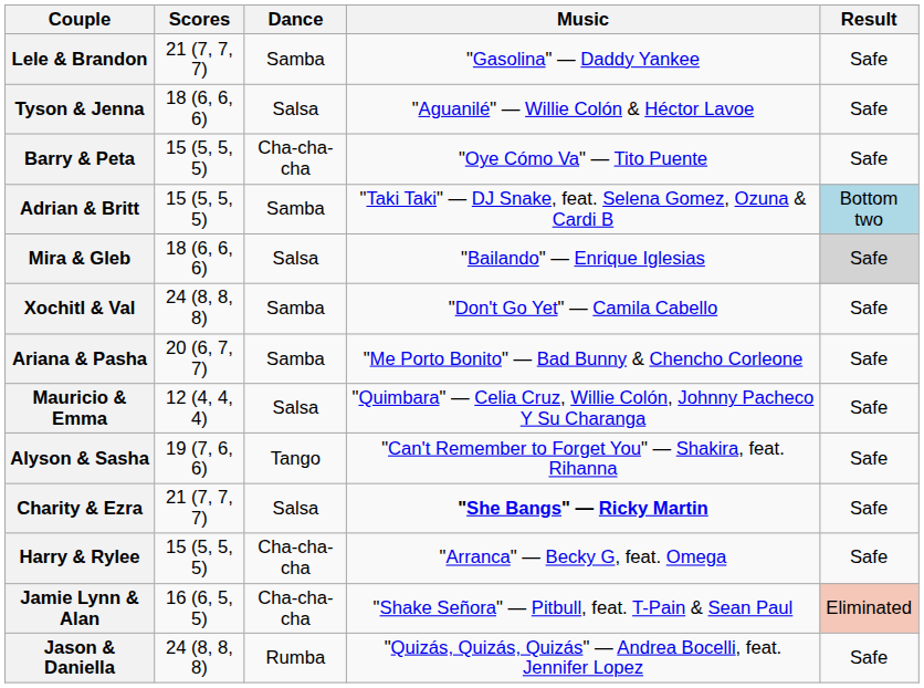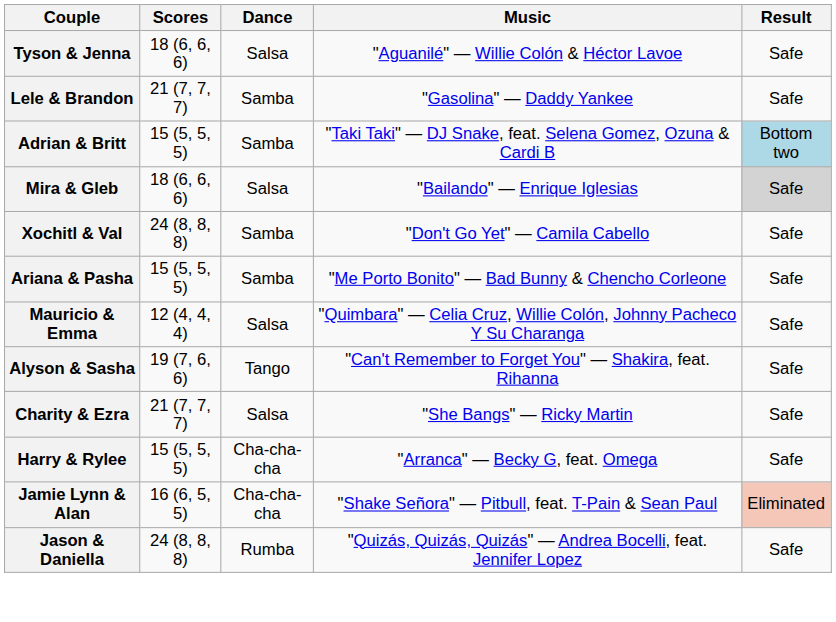rows swapped: Lele & Brandon <-> Tyson & Jenna
- row: Barry & Peta | 15 (5, 5, 5) | Cha-cha-cha | "Oye Cómo Va" — Tito Puente | Safe
Ariana & Pasha | Scores: 20 (6, 7, 7) -> 15 (5, 5, 5)
Charity & Ezra | Music: bold -> normal
